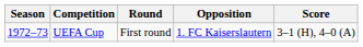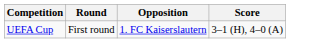- column: Season | 1972–73
